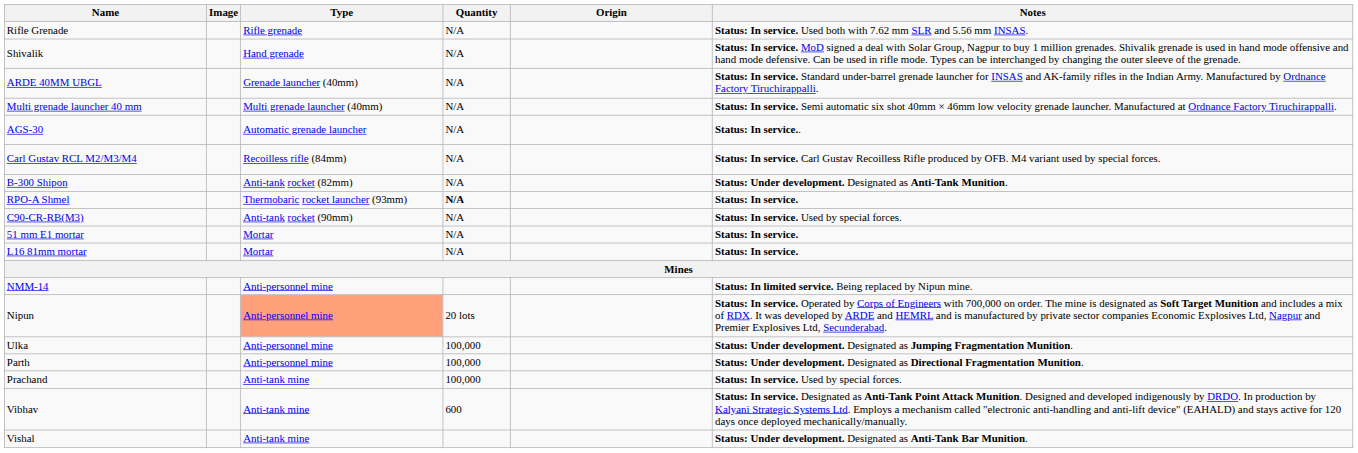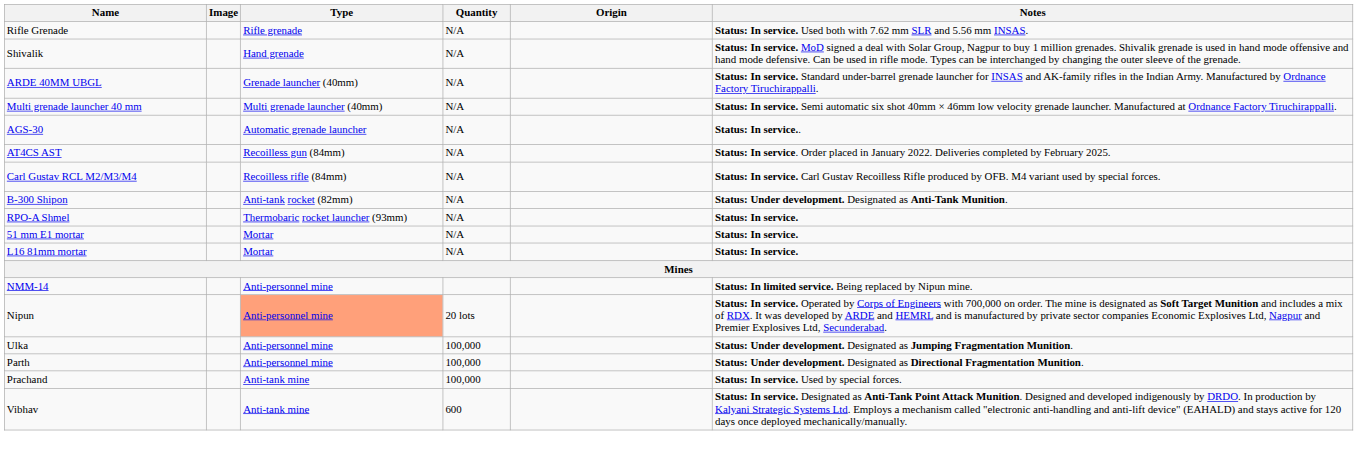+ row: AT4CS AST | Recoilless gun (84mm) | N/A | Status: In service. Order placed in January 2022. Deliveries completed by February 2025.
RPO-A Shmel | Quantity: bold -> normal
- row: C90-CR-RB(M3) | Anti-tank rocket (90mm) | N/A | Status: In service. Used by special forces.
- row: Vishal | Anti-tank mine | Status: Under development. Designated as Anti-Tank Bar Munition.
